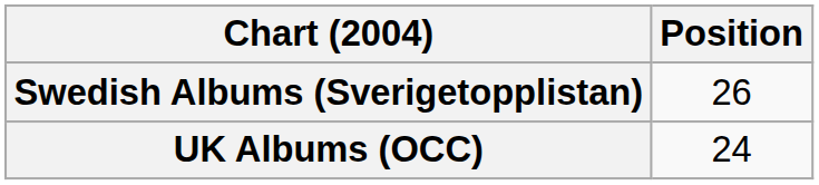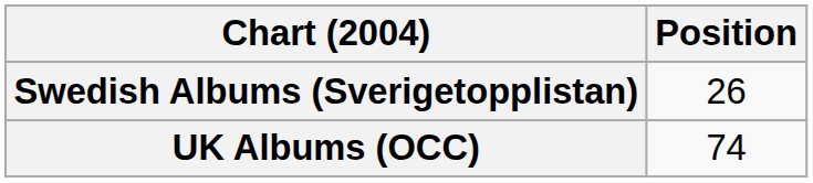UK Albums (OCC) | Position: 24 -> 74
